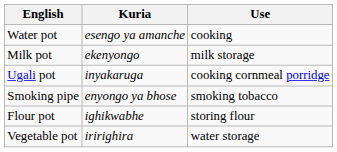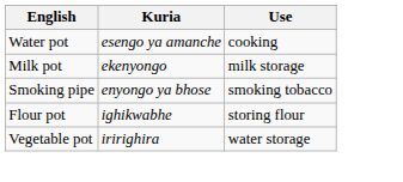- row: Ugali pot | inyakaruga | cooking cornmeal porridge
